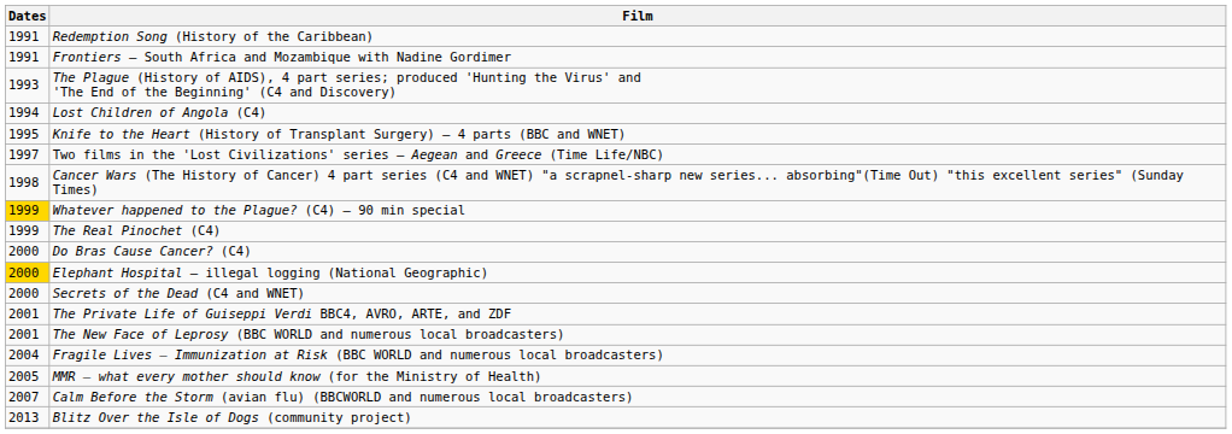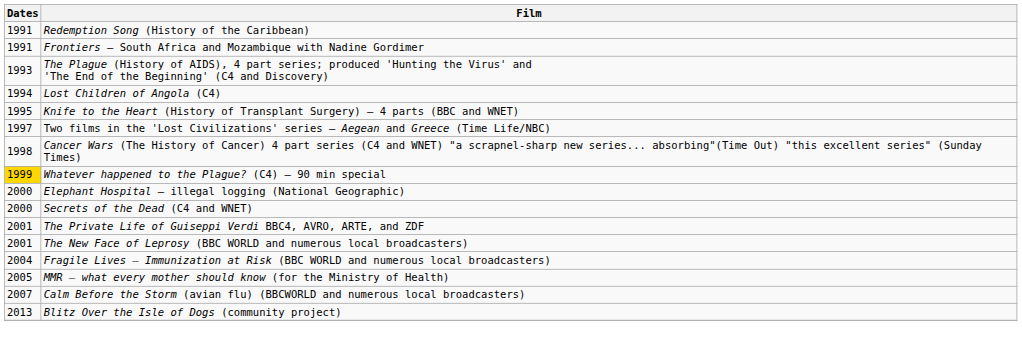- row: 1999 | The Real Pinochet (C4)
- row: 2000 | Do Bras Cause Cancer? (C4)
Elephant Hospital – illegal logging (National Geographic) | Dates: gold background -> no background
